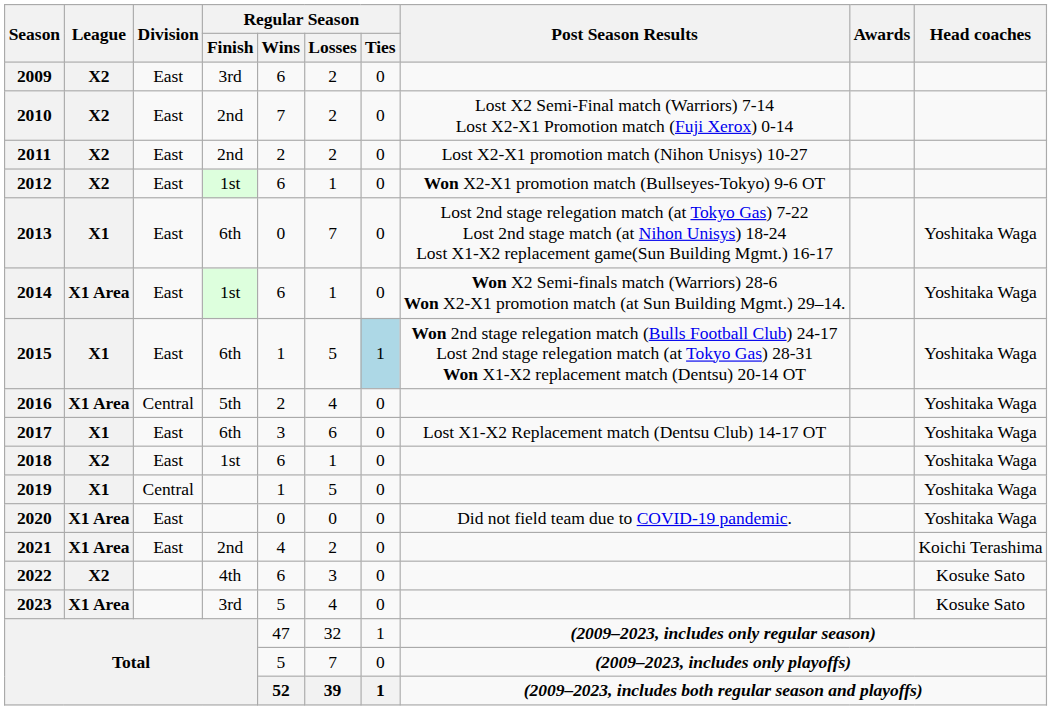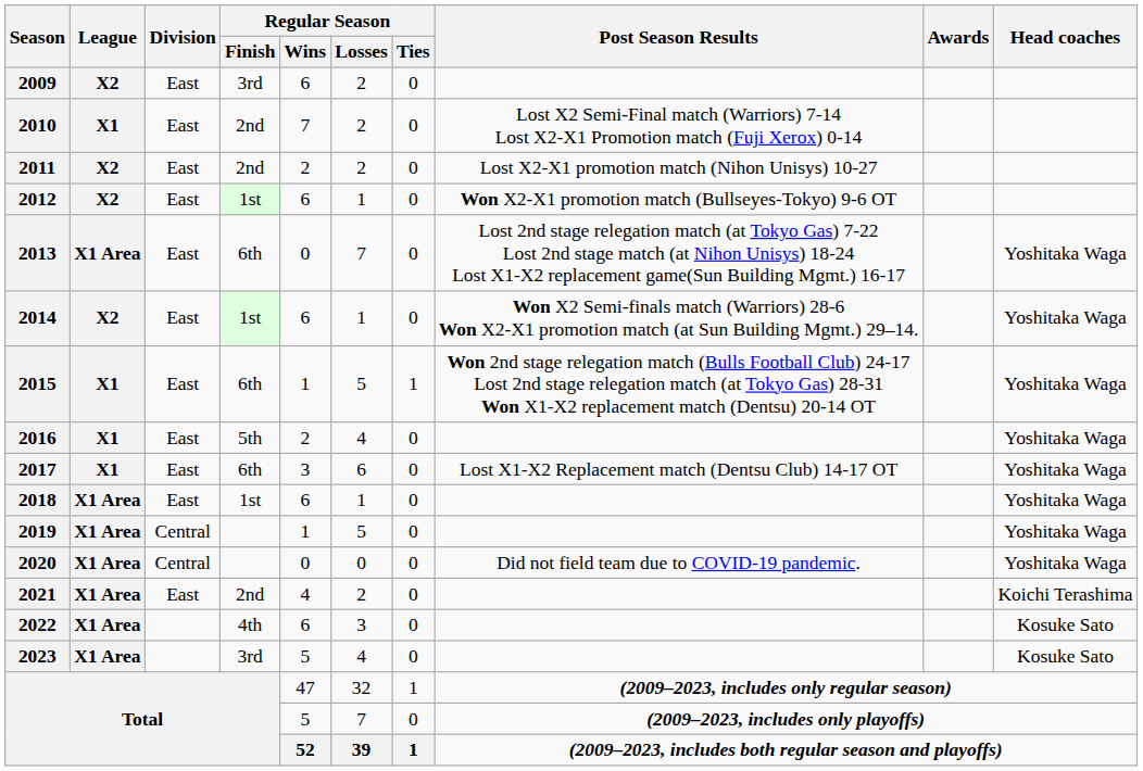2010 | League: X2 -> X1
2013 | League: X1 -> X1 Area
2014 | League: X1 Area -> X2
2015 | Regular Season / Ties: lightblue background -> no background
2016 | League: X1 Area -> X1
2016 | Division: Central -> East
2018 | League: X2 -> X1 Area
2019 | League: X1 -> X1 Area
2020 | Division: East -> Central
2022 | League: X2 -> X1 Area
